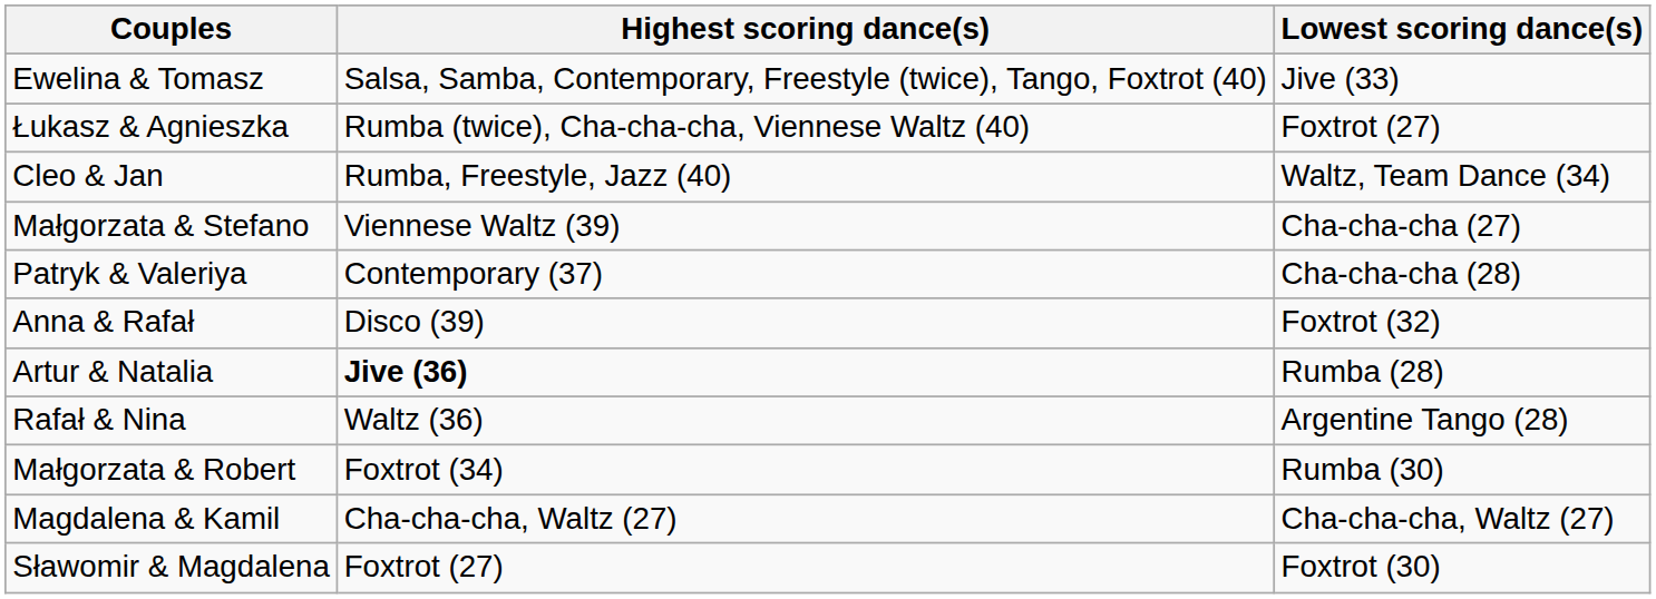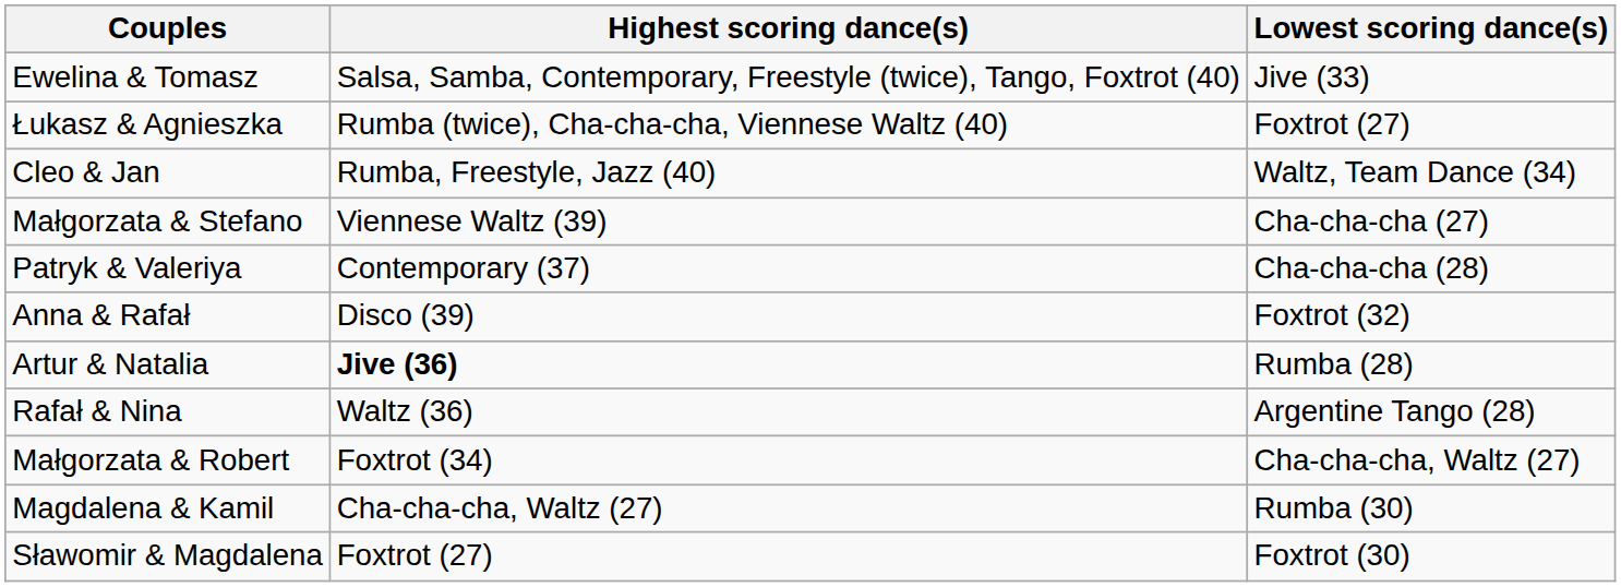Małgorzata & Robert | Lowest scoring dance(s): Rumba (30) -> Cha-cha-cha, Waltz (27)
Magdalena & Kamil | Lowest scoring dance(s): Cha-cha-cha, Waltz (27) -> Rumba (30)
